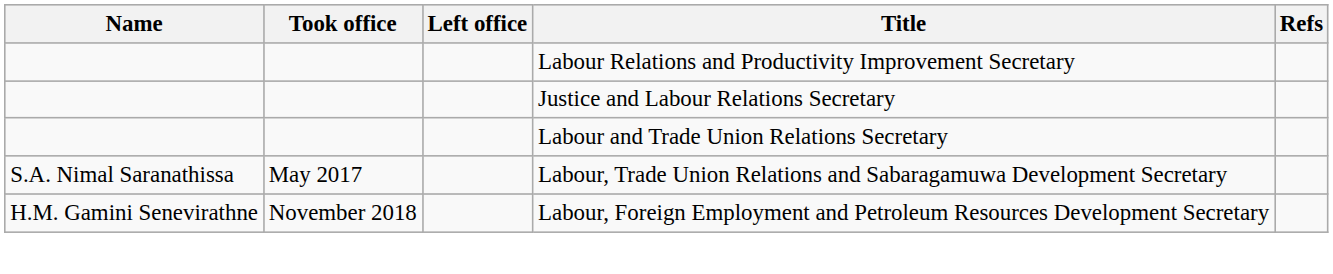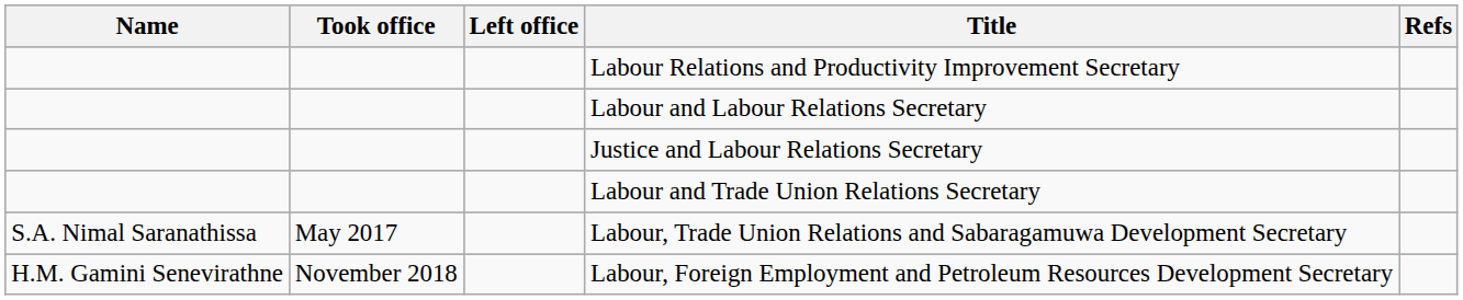+ row: Labour and Labour Relations Secretary
